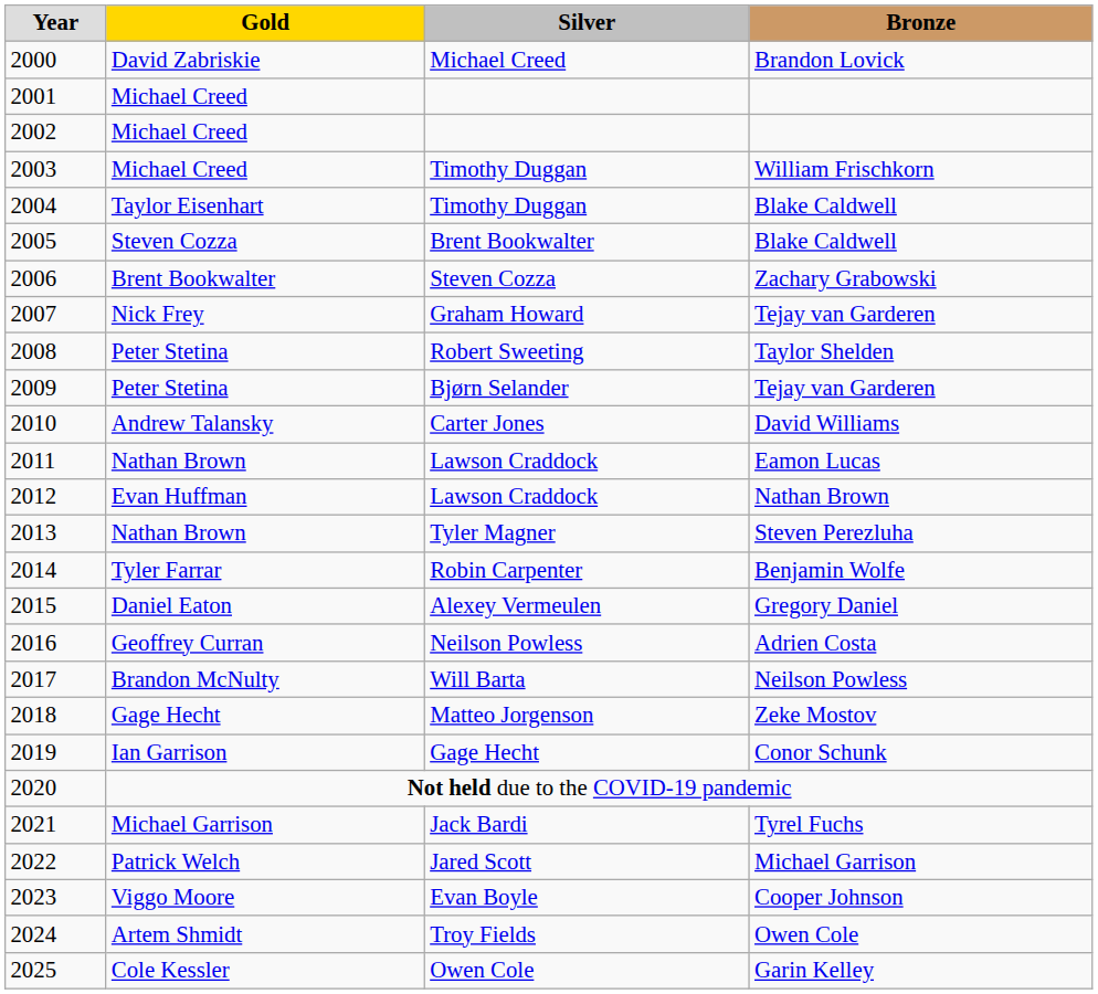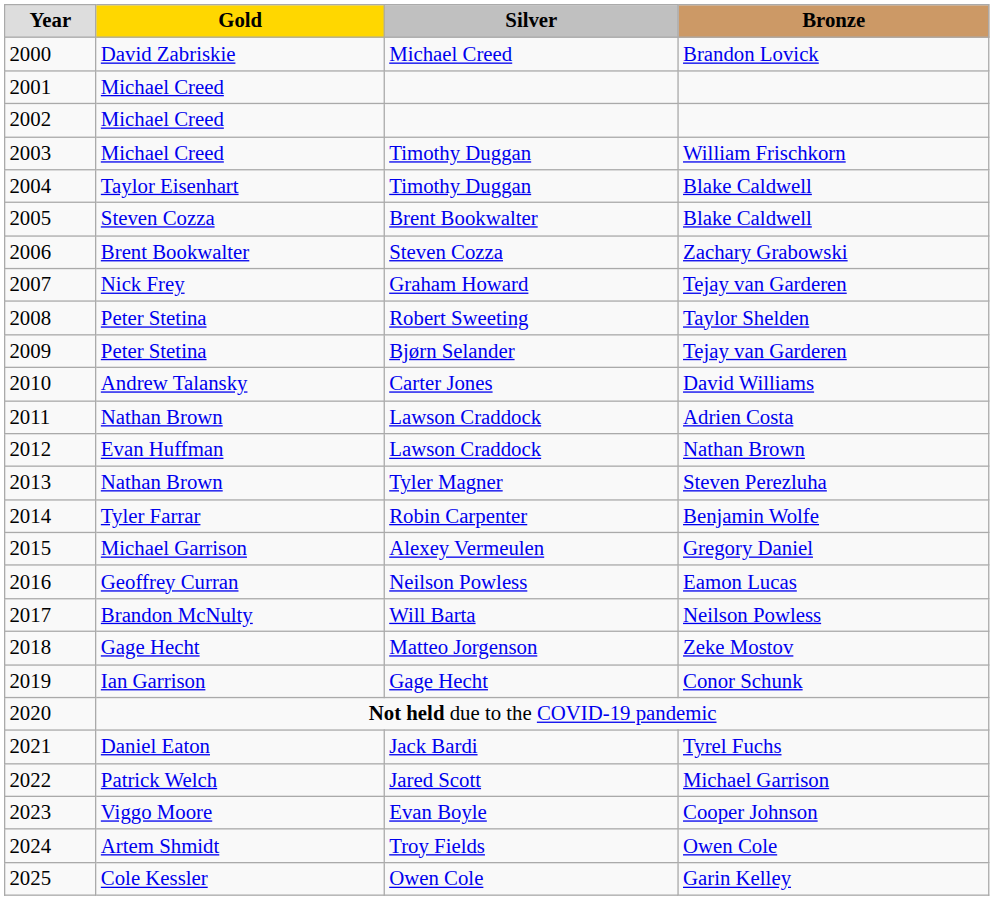2011 | Bronze: Eamon Lucas -> Adrien Costa
2015 | Gold: Daniel Eaton -> Michael Garrison
2016 | Bronze: Adrien Costa -> Eamon Lucas
2021 | Gold: Michael Garrison -> Daniel Eaton
